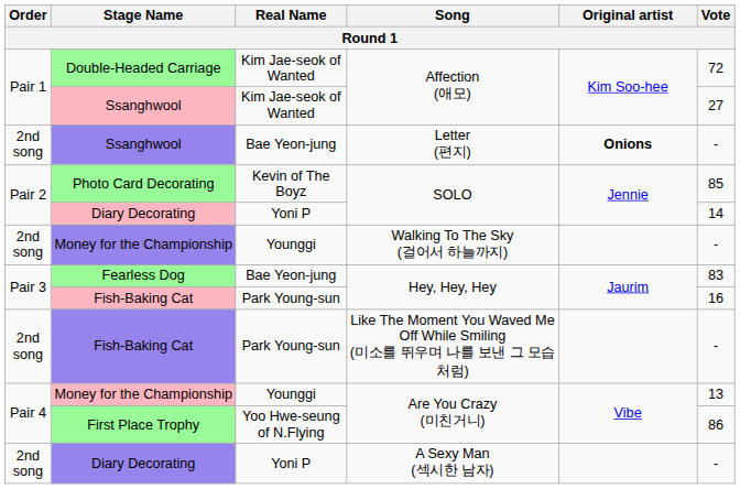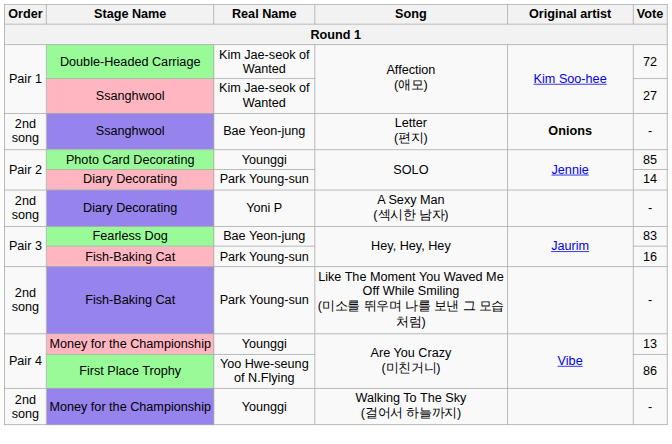Photo Card Decorating | Real Name: Kevin of The Boyz -> Younggi
Diary Decorating / SOLO | Real Name: Yoni P -> Park Young-sun
rows swapped: Diary Decorating / A Sexy Man (섹시한 남자) <-> Money for the Championship / Walking To The Sky (걸어서 하늘까지)
